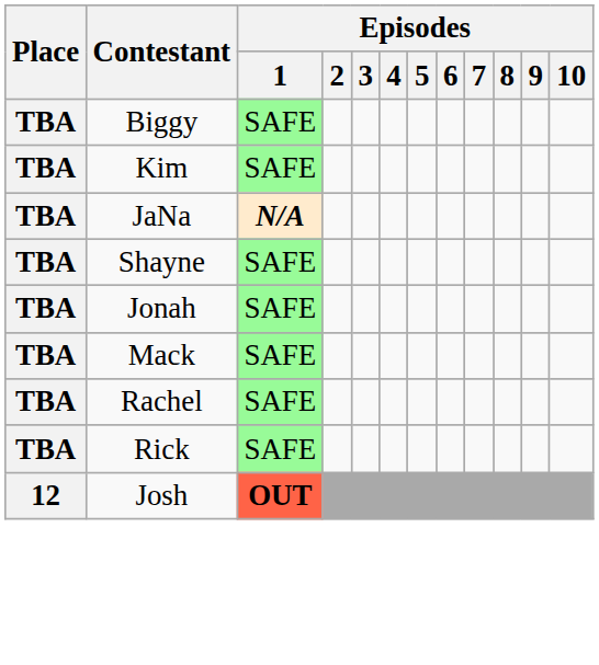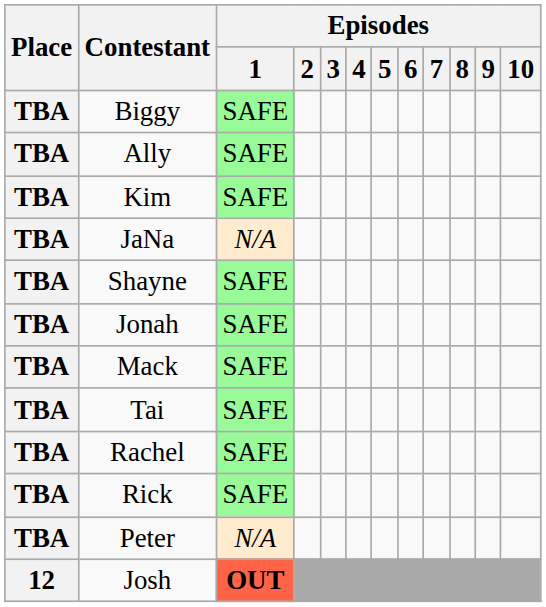+ row: TBA | Ally | SAFE
JaNa | Episodes / 1: bold -> normal
+ row: TBA | Tai | SAFE
+ row: TBA | Peter | N/A
